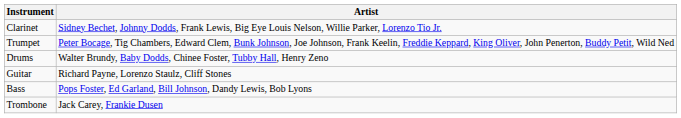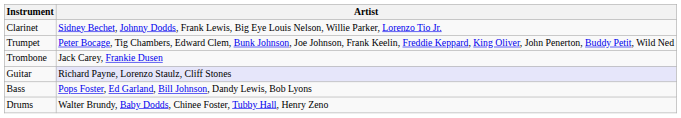rows swapped: Trombone <-> Drums
Guitar | Artist: no background -> lavender background
